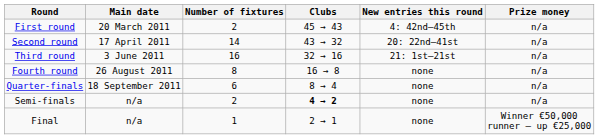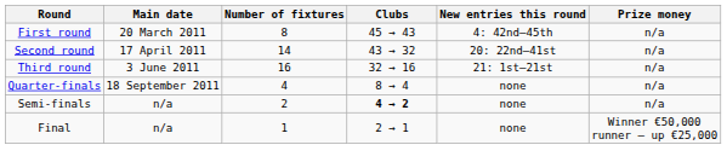First round | Number of fixtures: 2 -> 8
- row: Fourth round | 26 August 2011 | 8 | 16 → 8 | none | n/a
Quarter-finals | Number of fixtures: 6 -> 4
